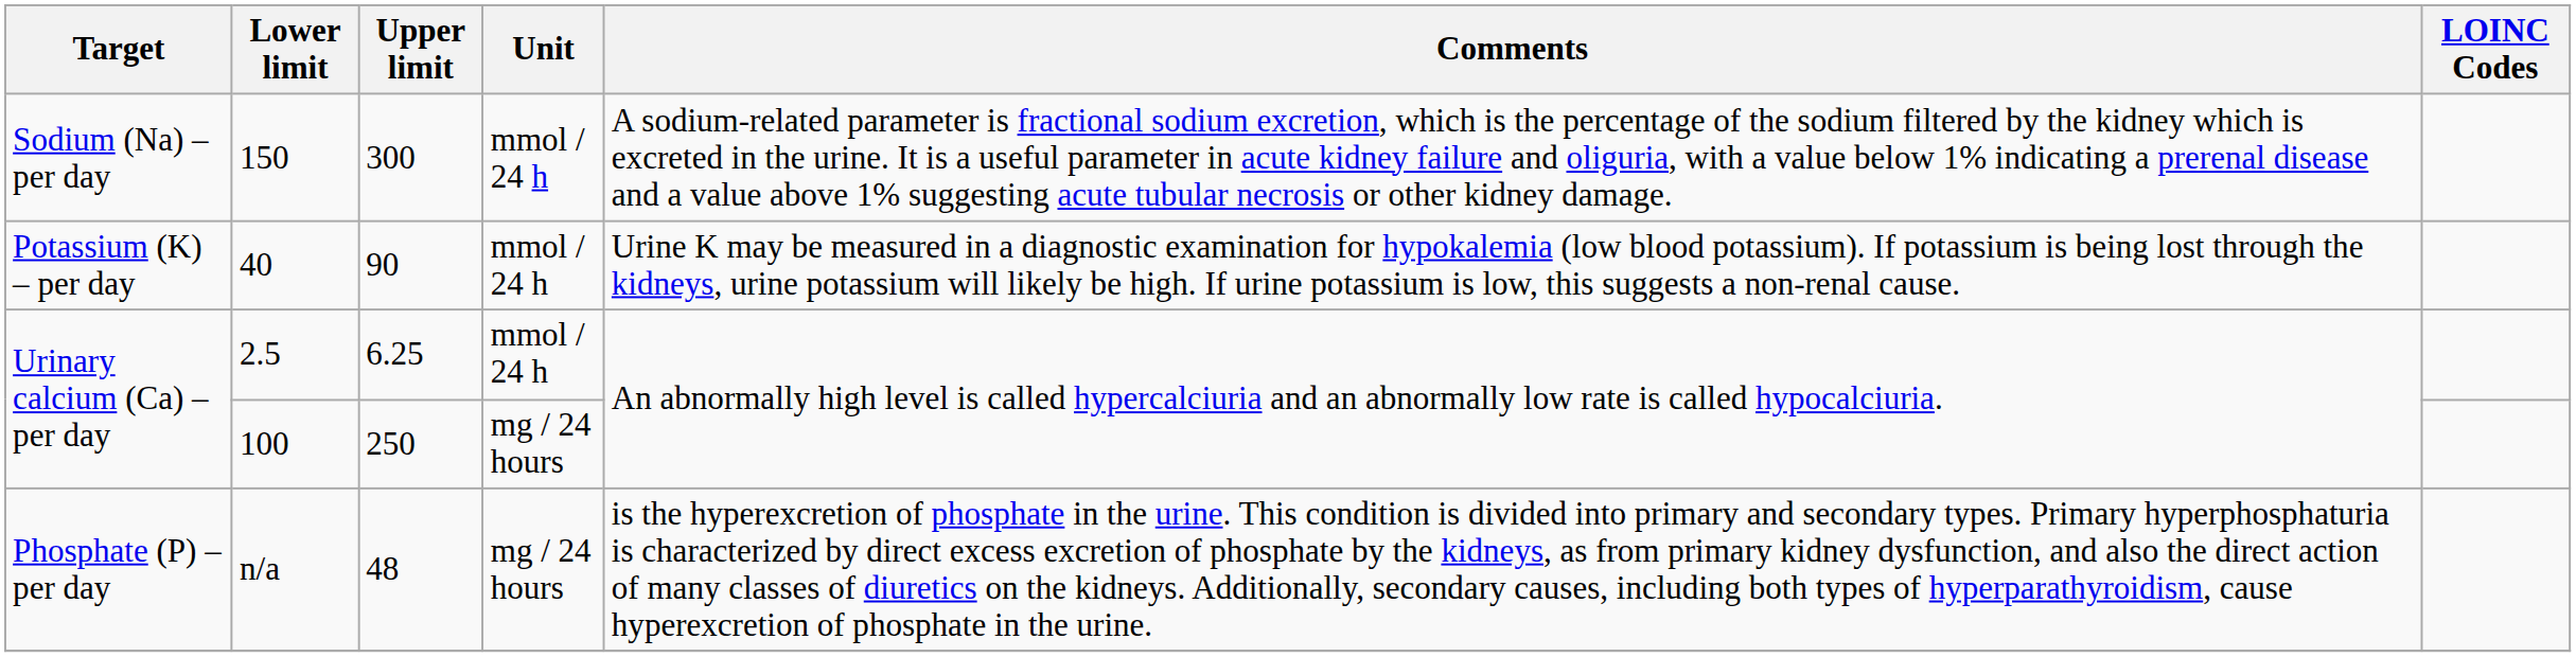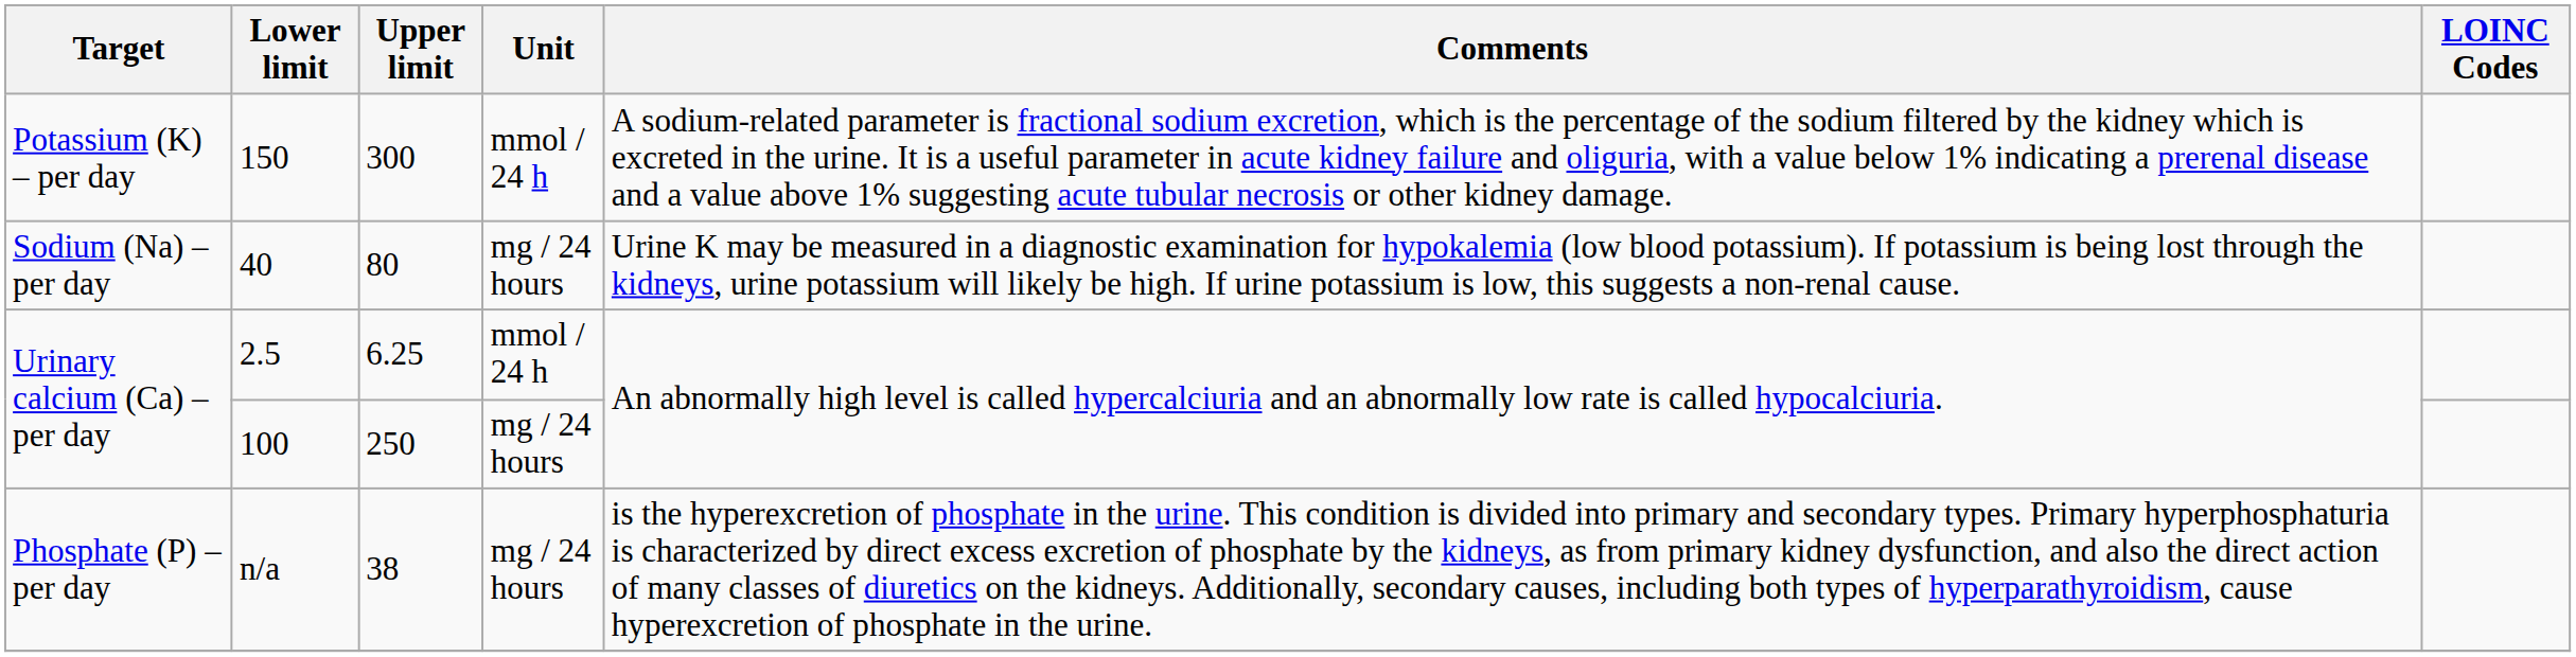150 | Target: Sodium (Na) – per day -> Potassium (K) – per day
40 | Target: Potassium (K) – per day -> Sodium (Na) – per day
40 | Upper limit: 90 -> 80
40 | Unit: mmol / 24 h -> mg / 24 hours
n/a | Upper limit: 48 -> 38
